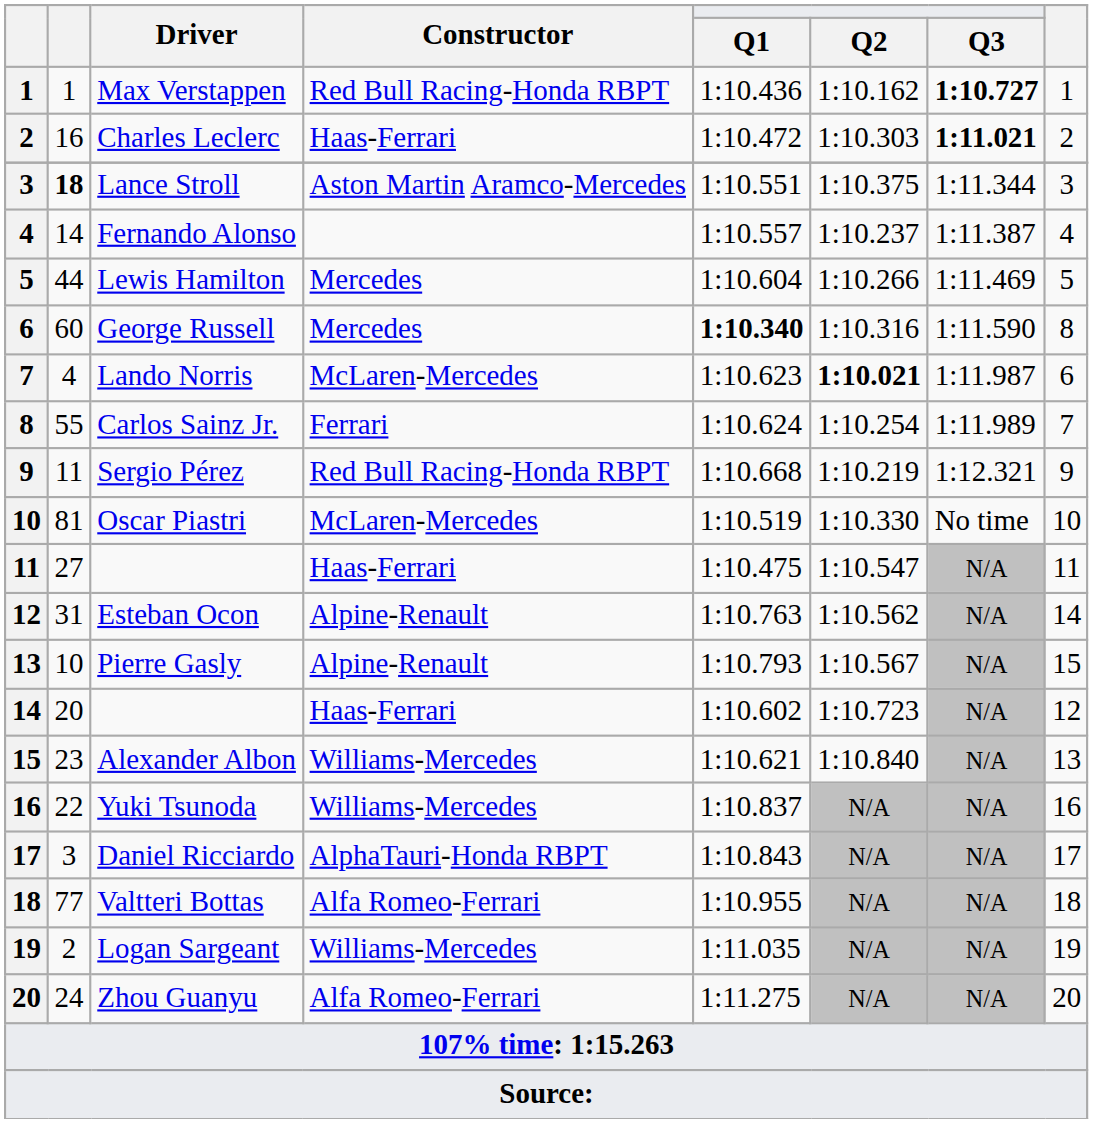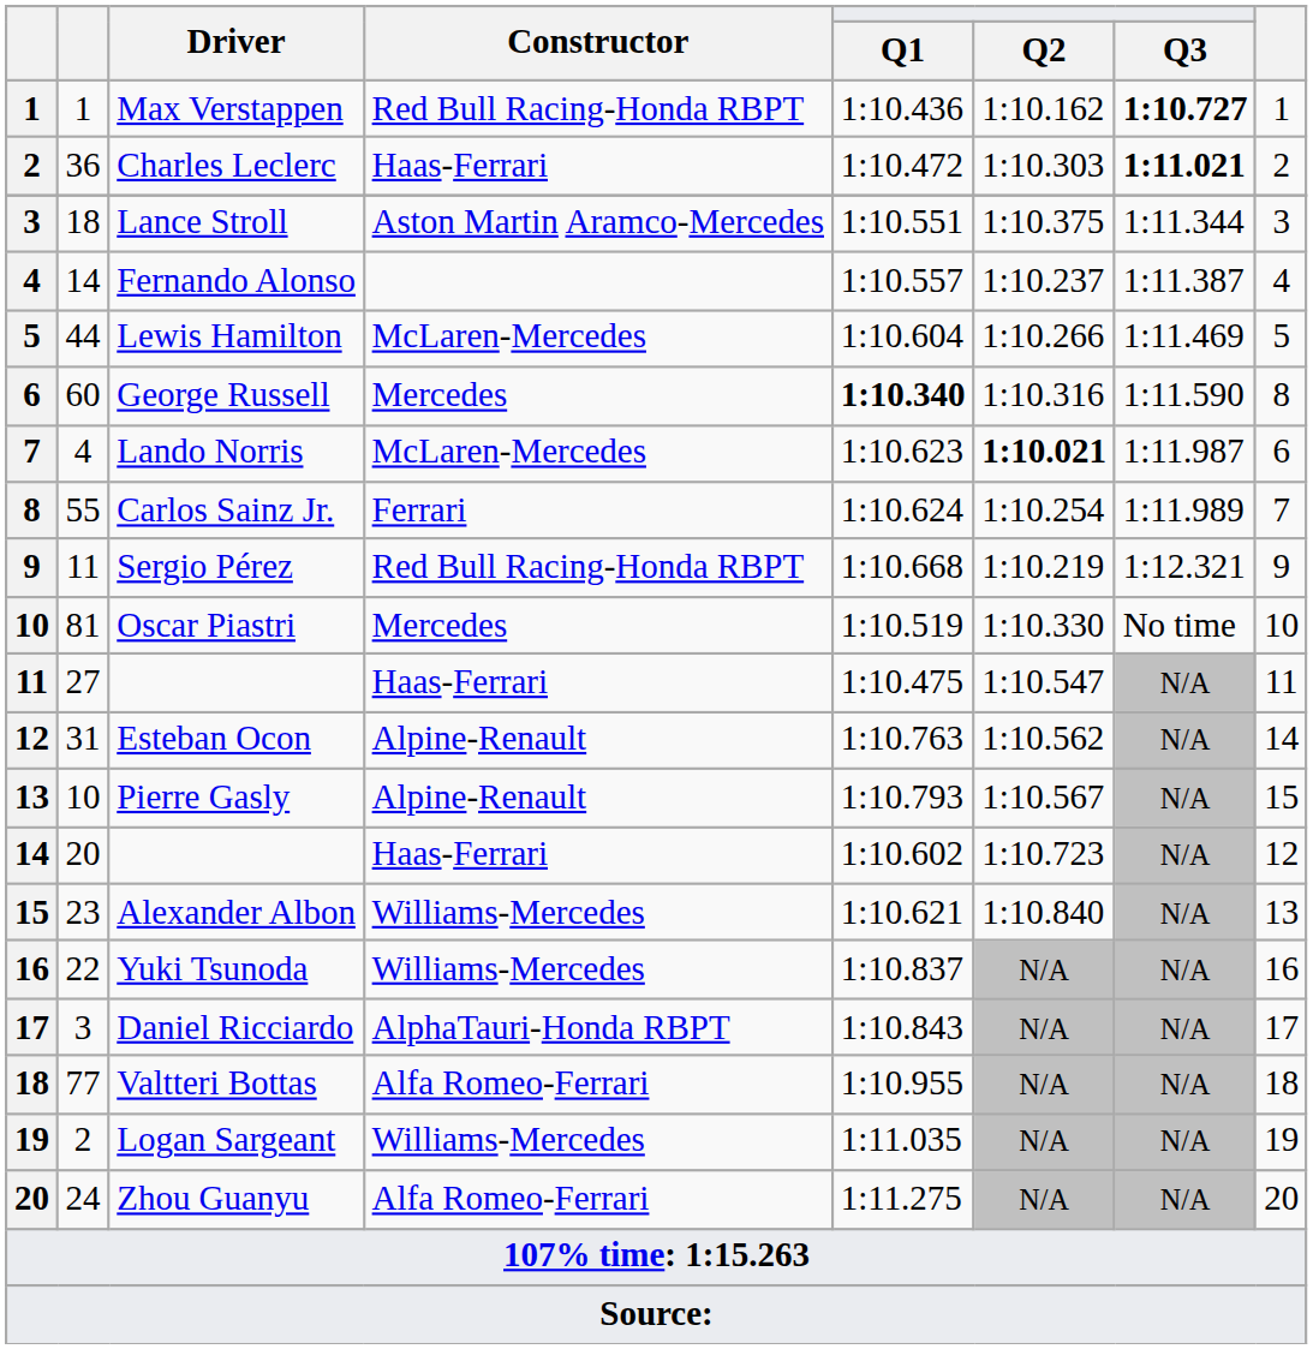Charles Leclerc | column 2: 16 -> 36
Lance Stroll | column 2: bold -> normal
Lewis Hamilton | Constructor: Mercedes -> McLaren-Mercedes
Oscar Piastri | Constructor: McLaren-Mercedes -> Mercedes
